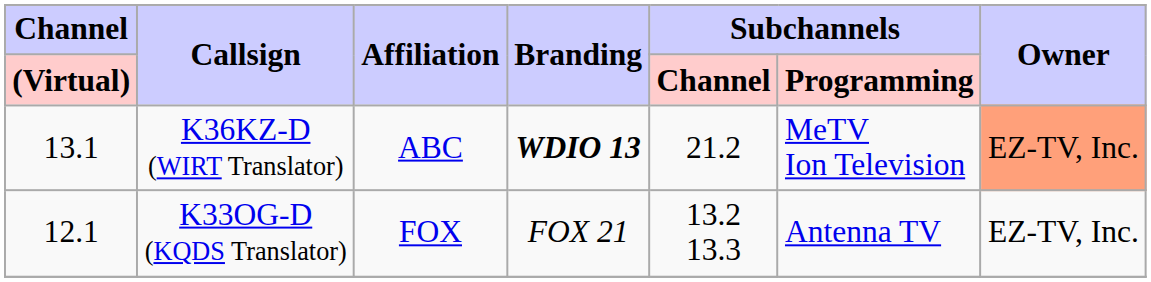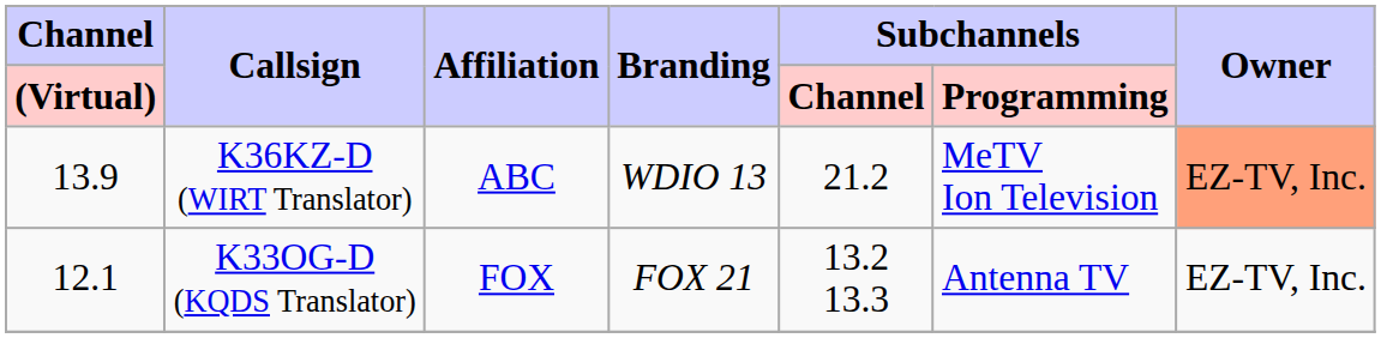K36KZ-D (WIRT Translator) | Channel / (Virtual): 13.1 -> 13.9
K36KZ-D (WIRT Translator) | Branding: bold -> normal
